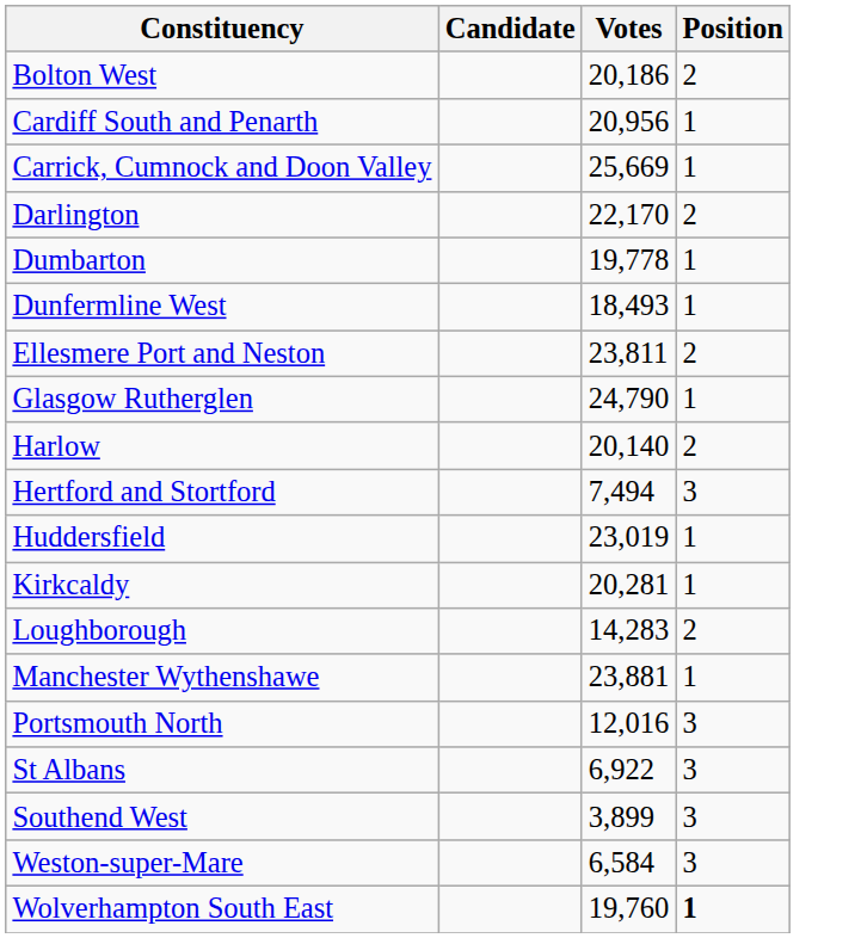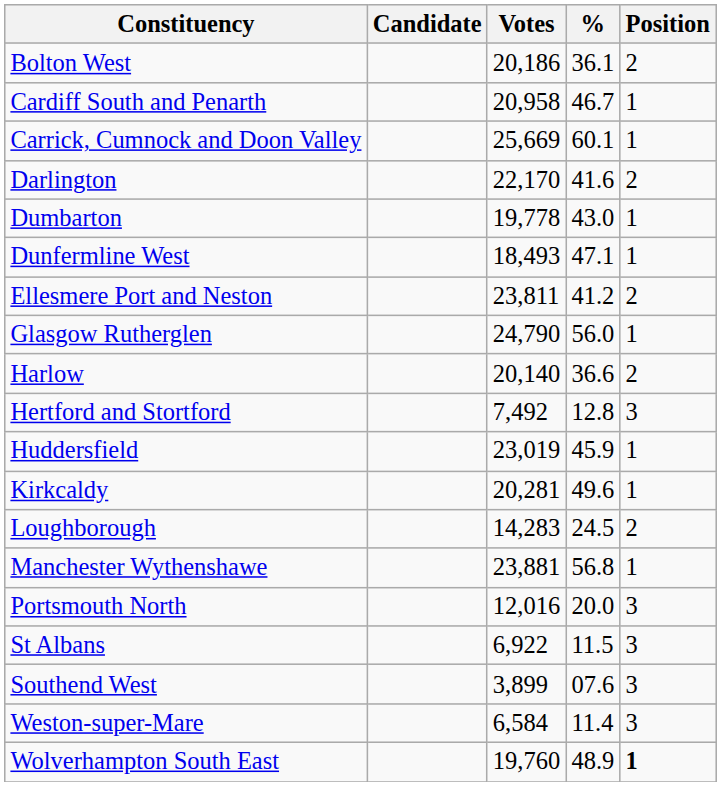+ column: % | 36.1 | 46.7 | 60.1 | 41.6 | 43.0 | 47.1 | 41.2 | 56.0 | 36.6 | 12.8 | 45.9 | 49.6 | 24.5 | 56.8 | 20.0 | 11.5 | 07.6 | 11.4 | 48.9
Cardiff South and Penarth | Votes: 20,956 -> 20,958
Hertford and Stortford | Votes: 7,494 -> 7,492
